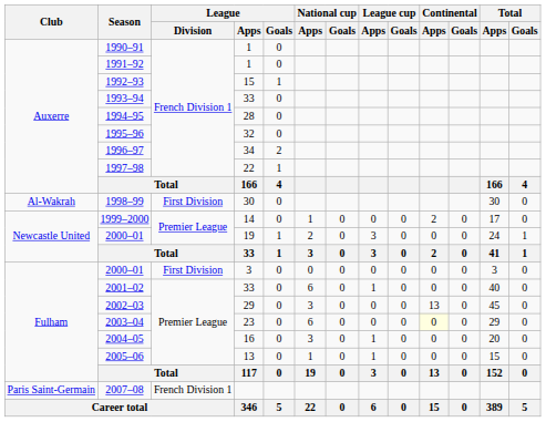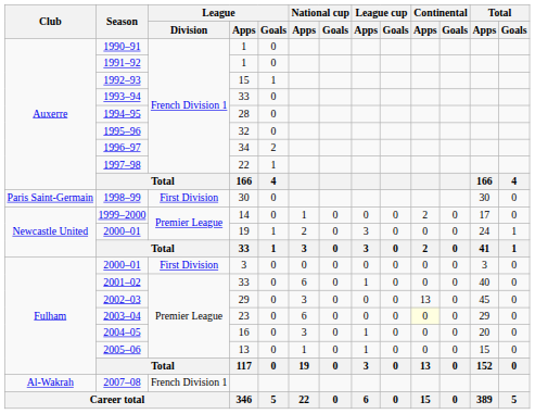1998–99 | Club: Al-Wakrah -> Paris Saint-Germain
2007–08 | Club: Paris Saint-Germain -> Al-Wakrah
